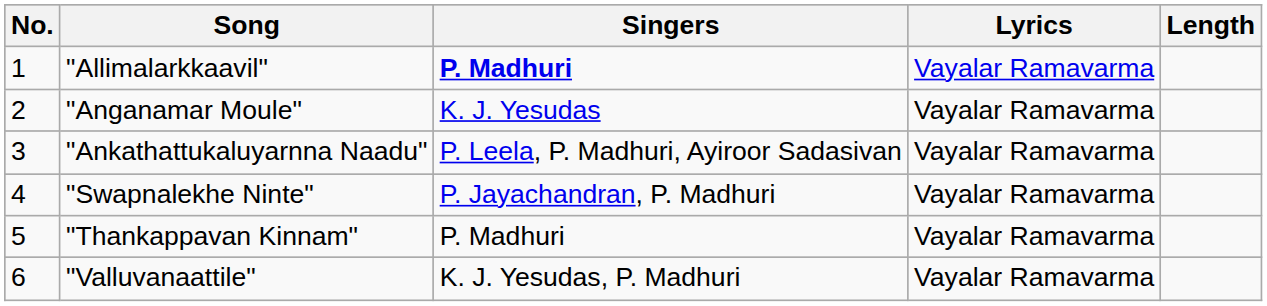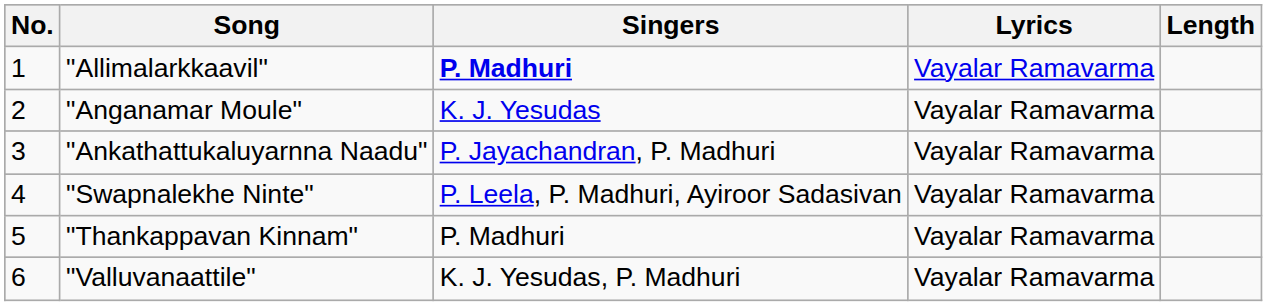"Ankathattukaluyarnna Naadu" | Singers: P. Leela, P. Madhuri, Ayiroor Sadasivan -> P. Jayachandran, P. Madhuri
"Swapnalekhe Ninte" | Singers: P. Jayachandran, P. Madhuri -> P. Leela, P. Madhuri, Ayiroor Sadasivan
